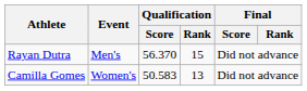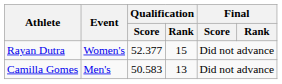Rayan Dutra | Event: Men's -> Women's
Rayan Dutra | Qualification / Score: 56.370 -> 52.377
Camilla Gomes | Event: Women's -> Men's
